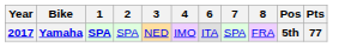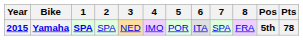+ column: 5 | POR
Yamaha | Year: 2017 -> 2015
Yamaha | Pts: 77 -> 78
